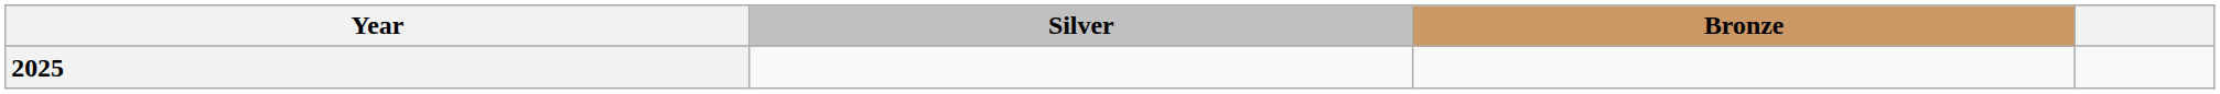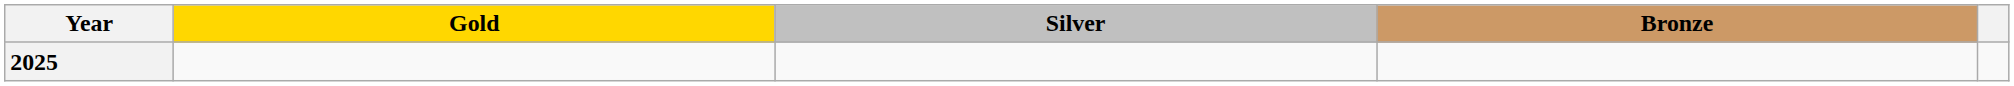+ column: Gold
